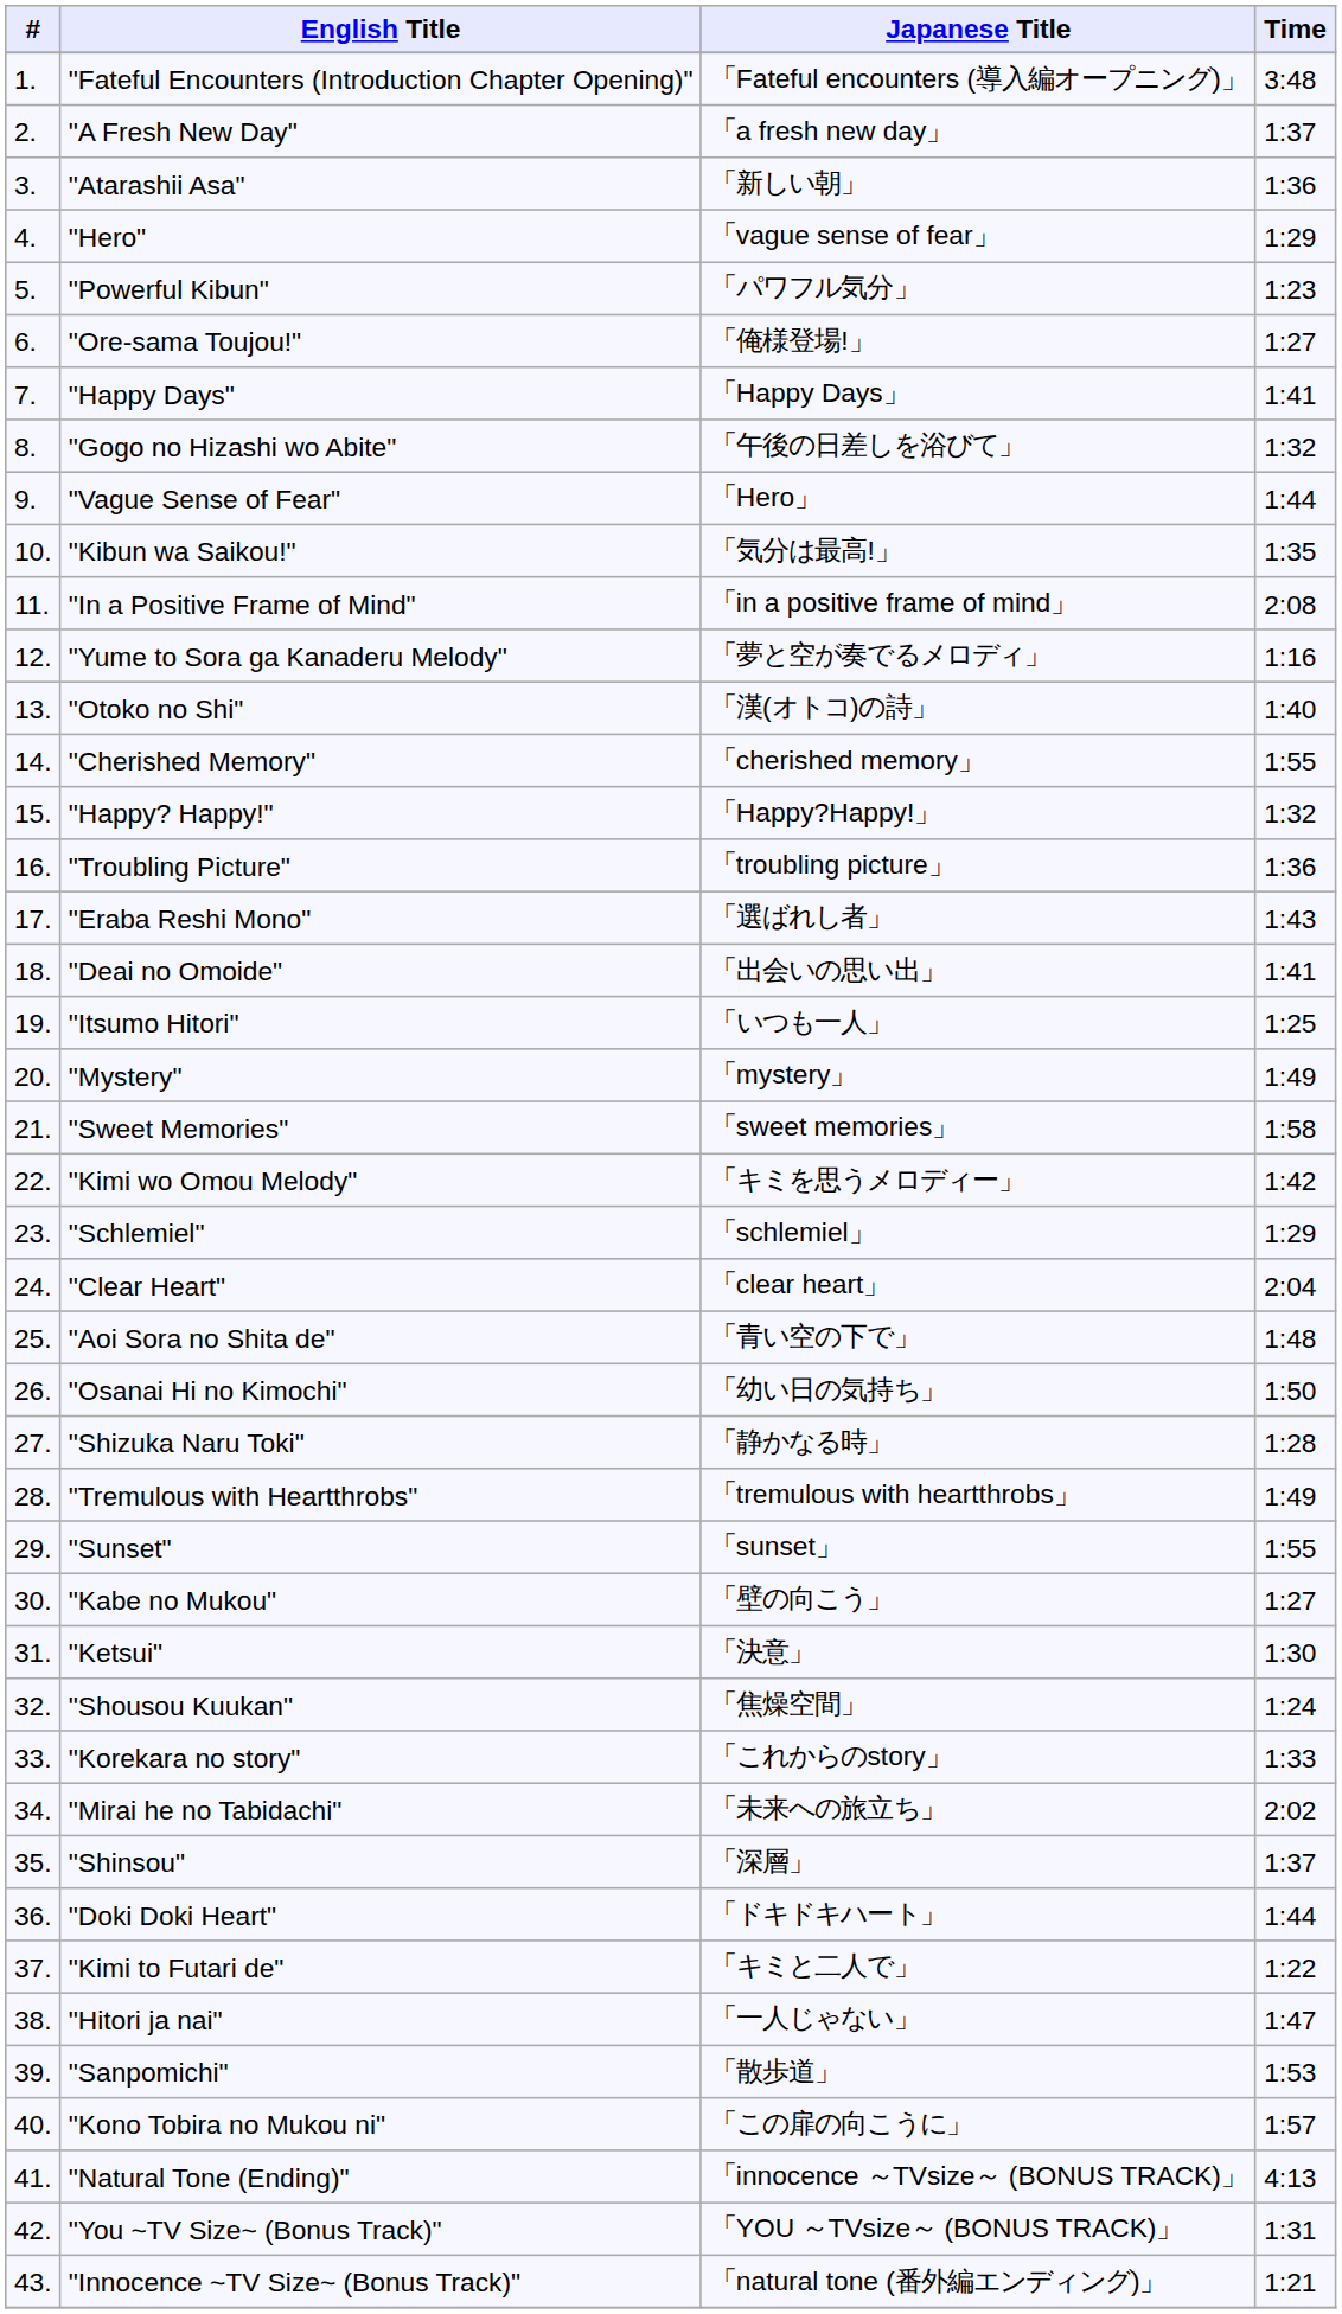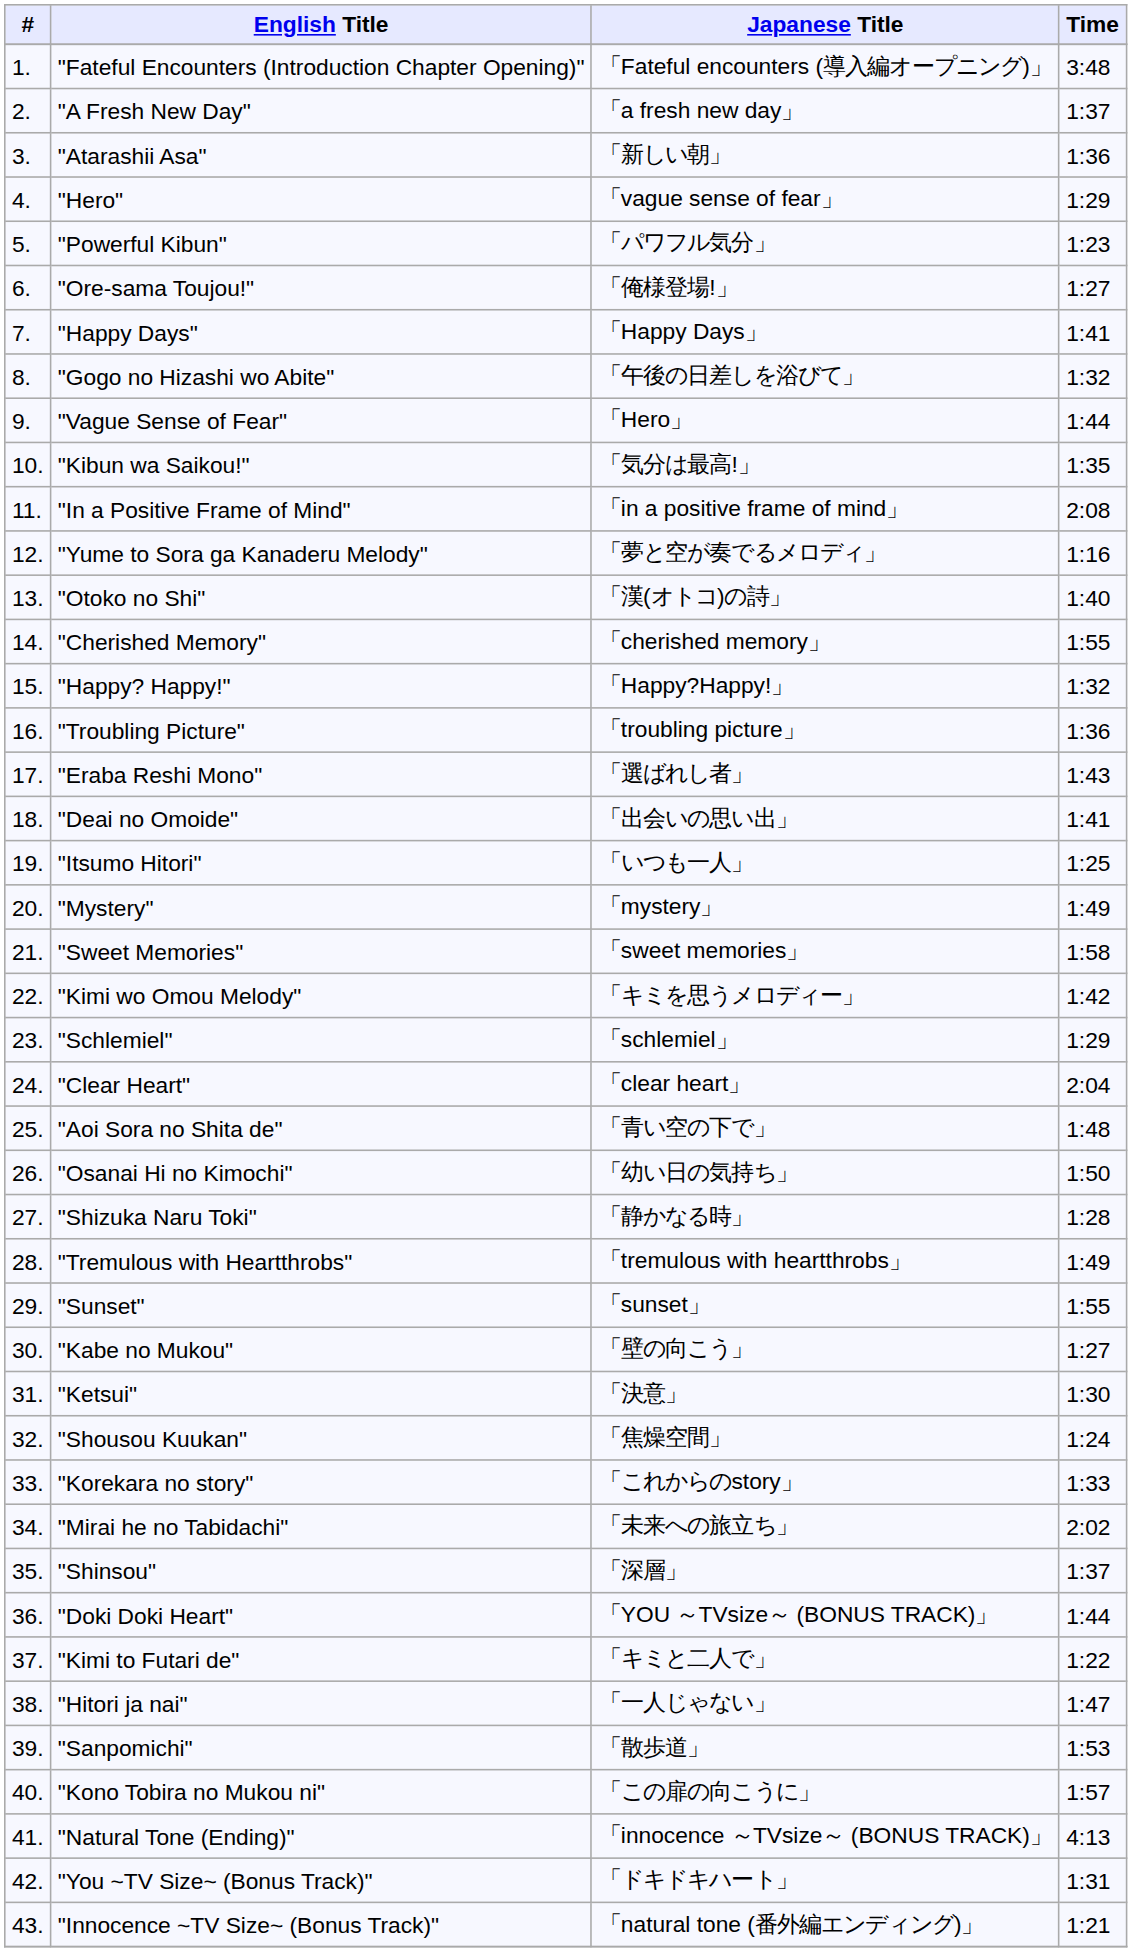"Doki Doki Heart" | Japanese Title: 「ドキドキハート」 -> 「YOU ～TVsize～ (BONUS TRACK)」
"You ~TV Size~ (Bonus Track)" | Japanese Title: 「YOU ～TVsize～ (BONUS TRACK)」 -> 「ドキドキハート」
